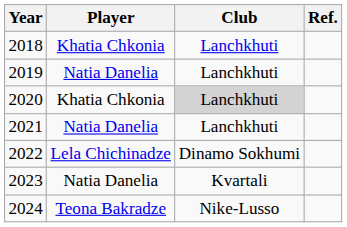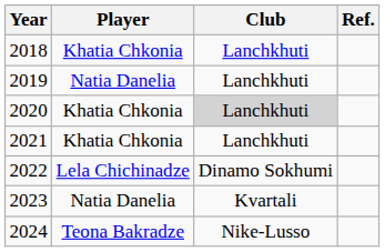2021 | Player: Natia Danelia -> Khatia Chkonia
